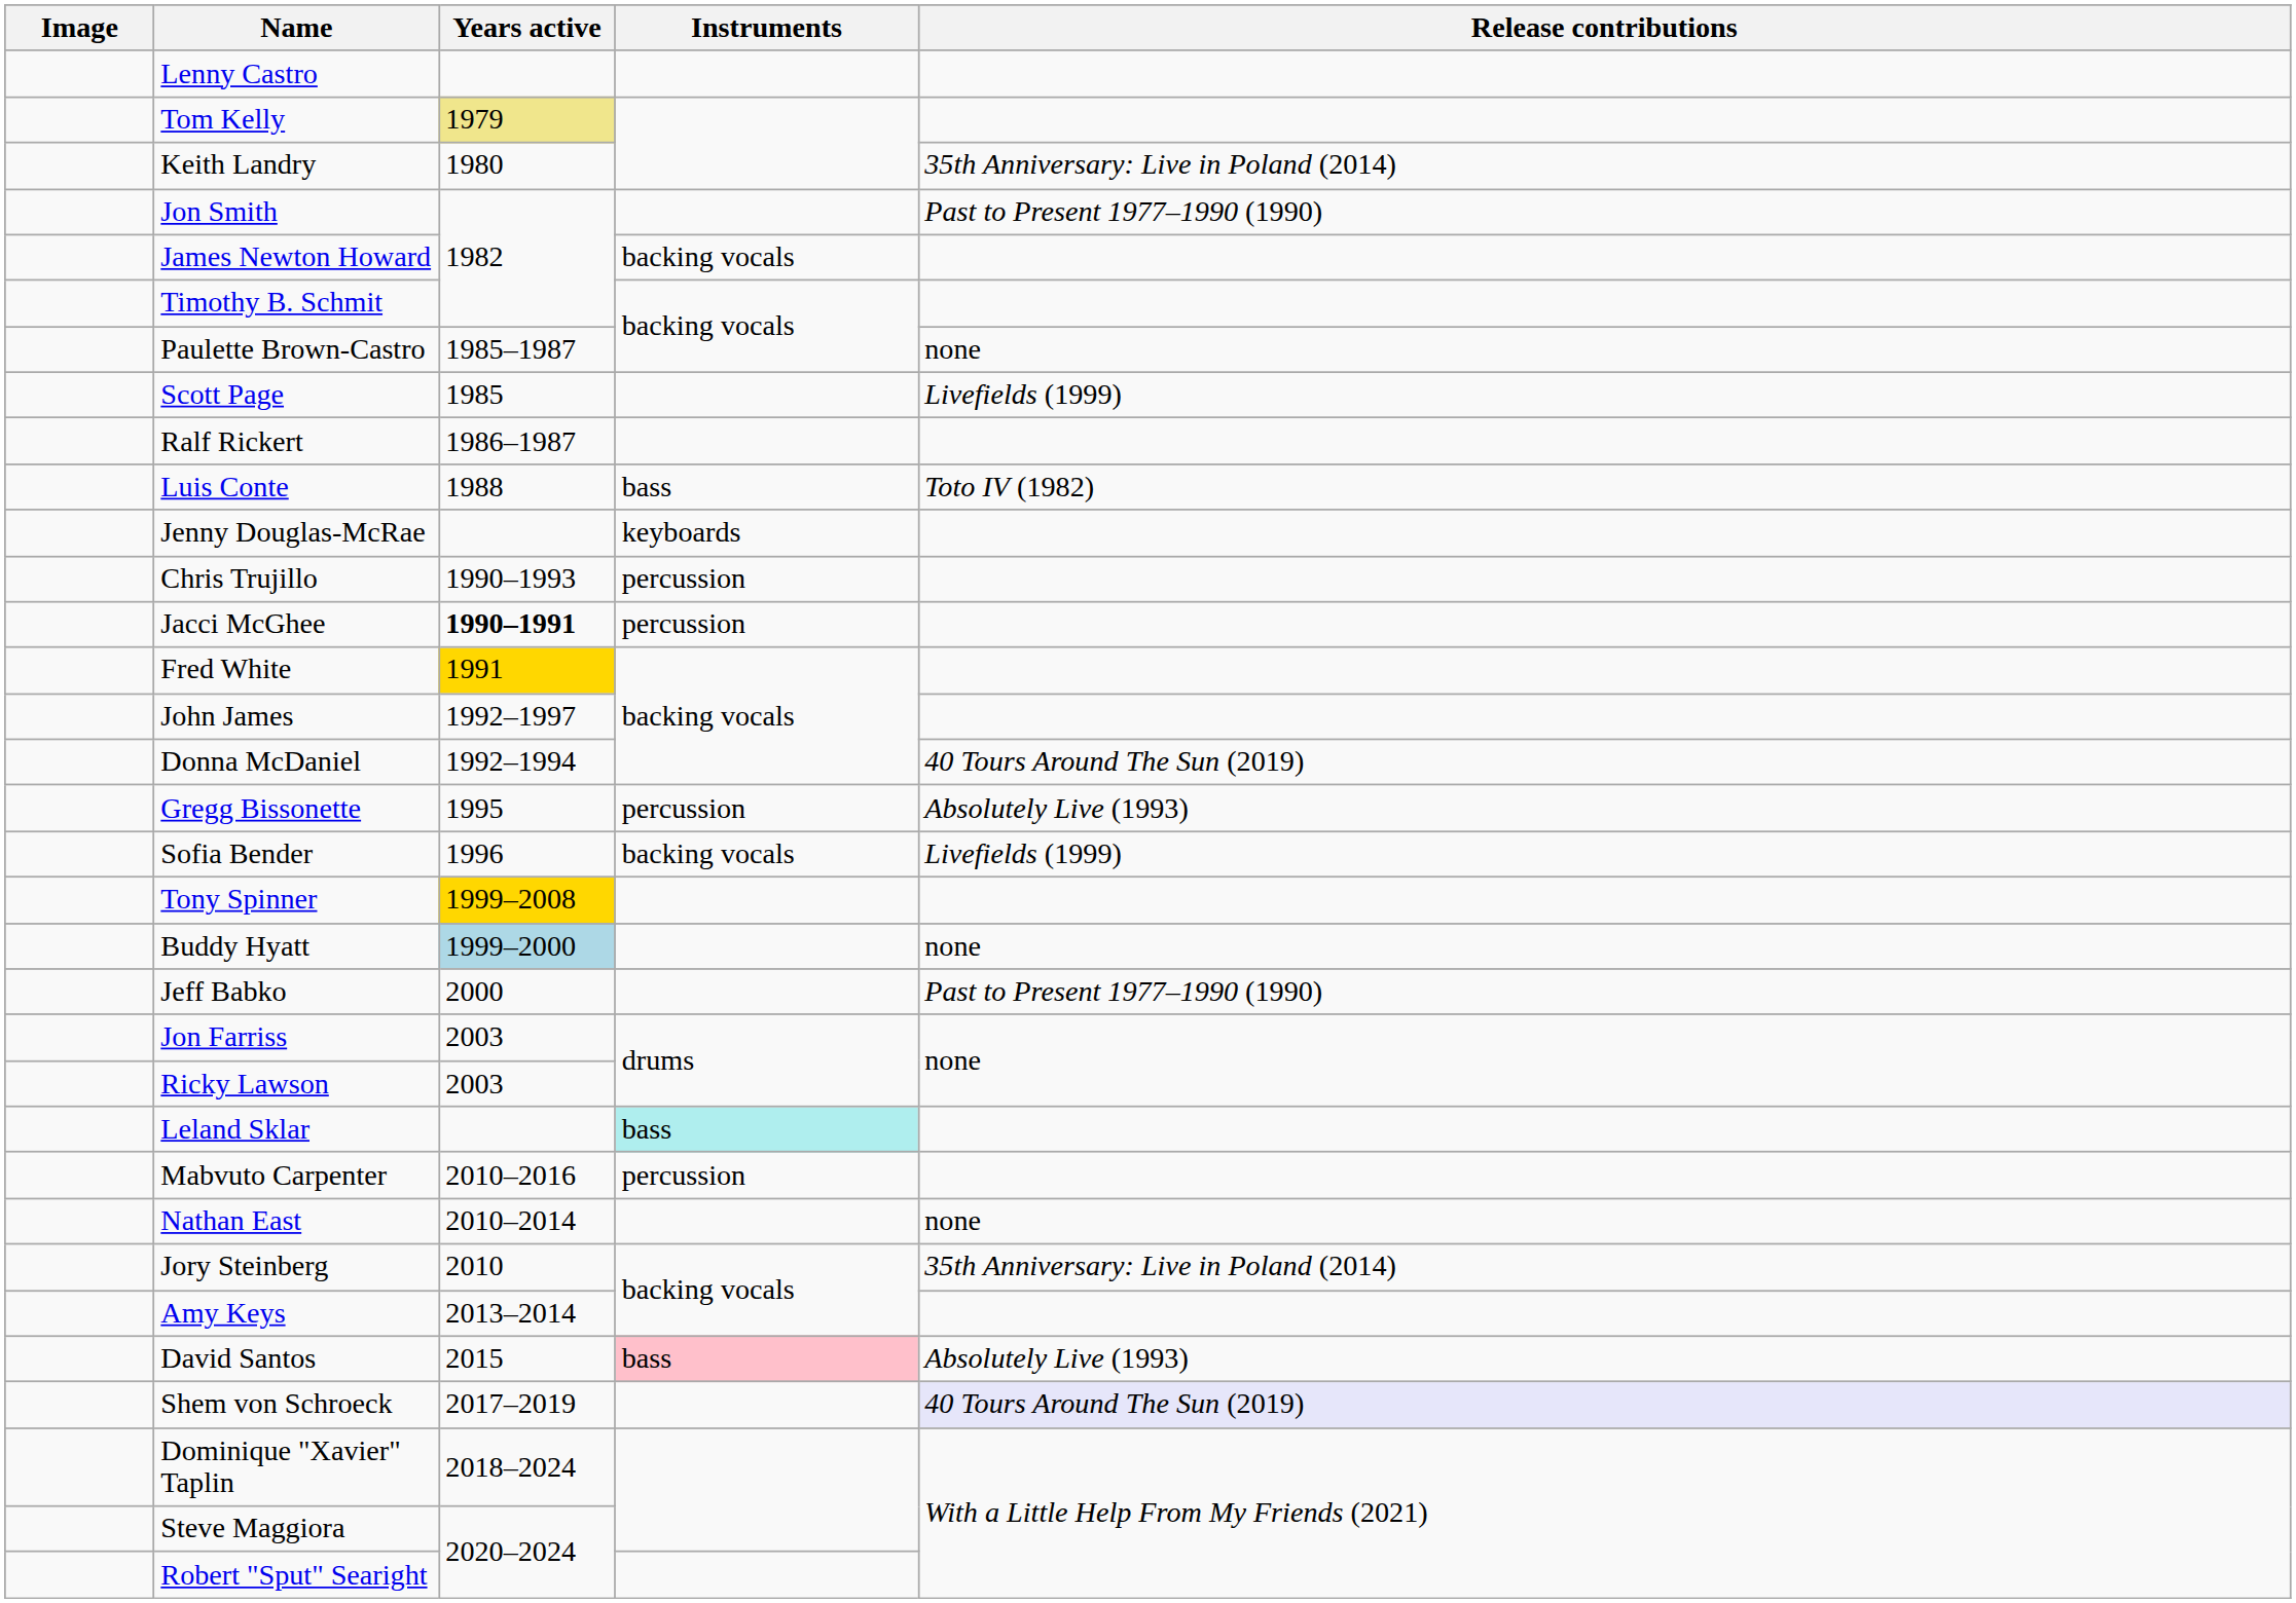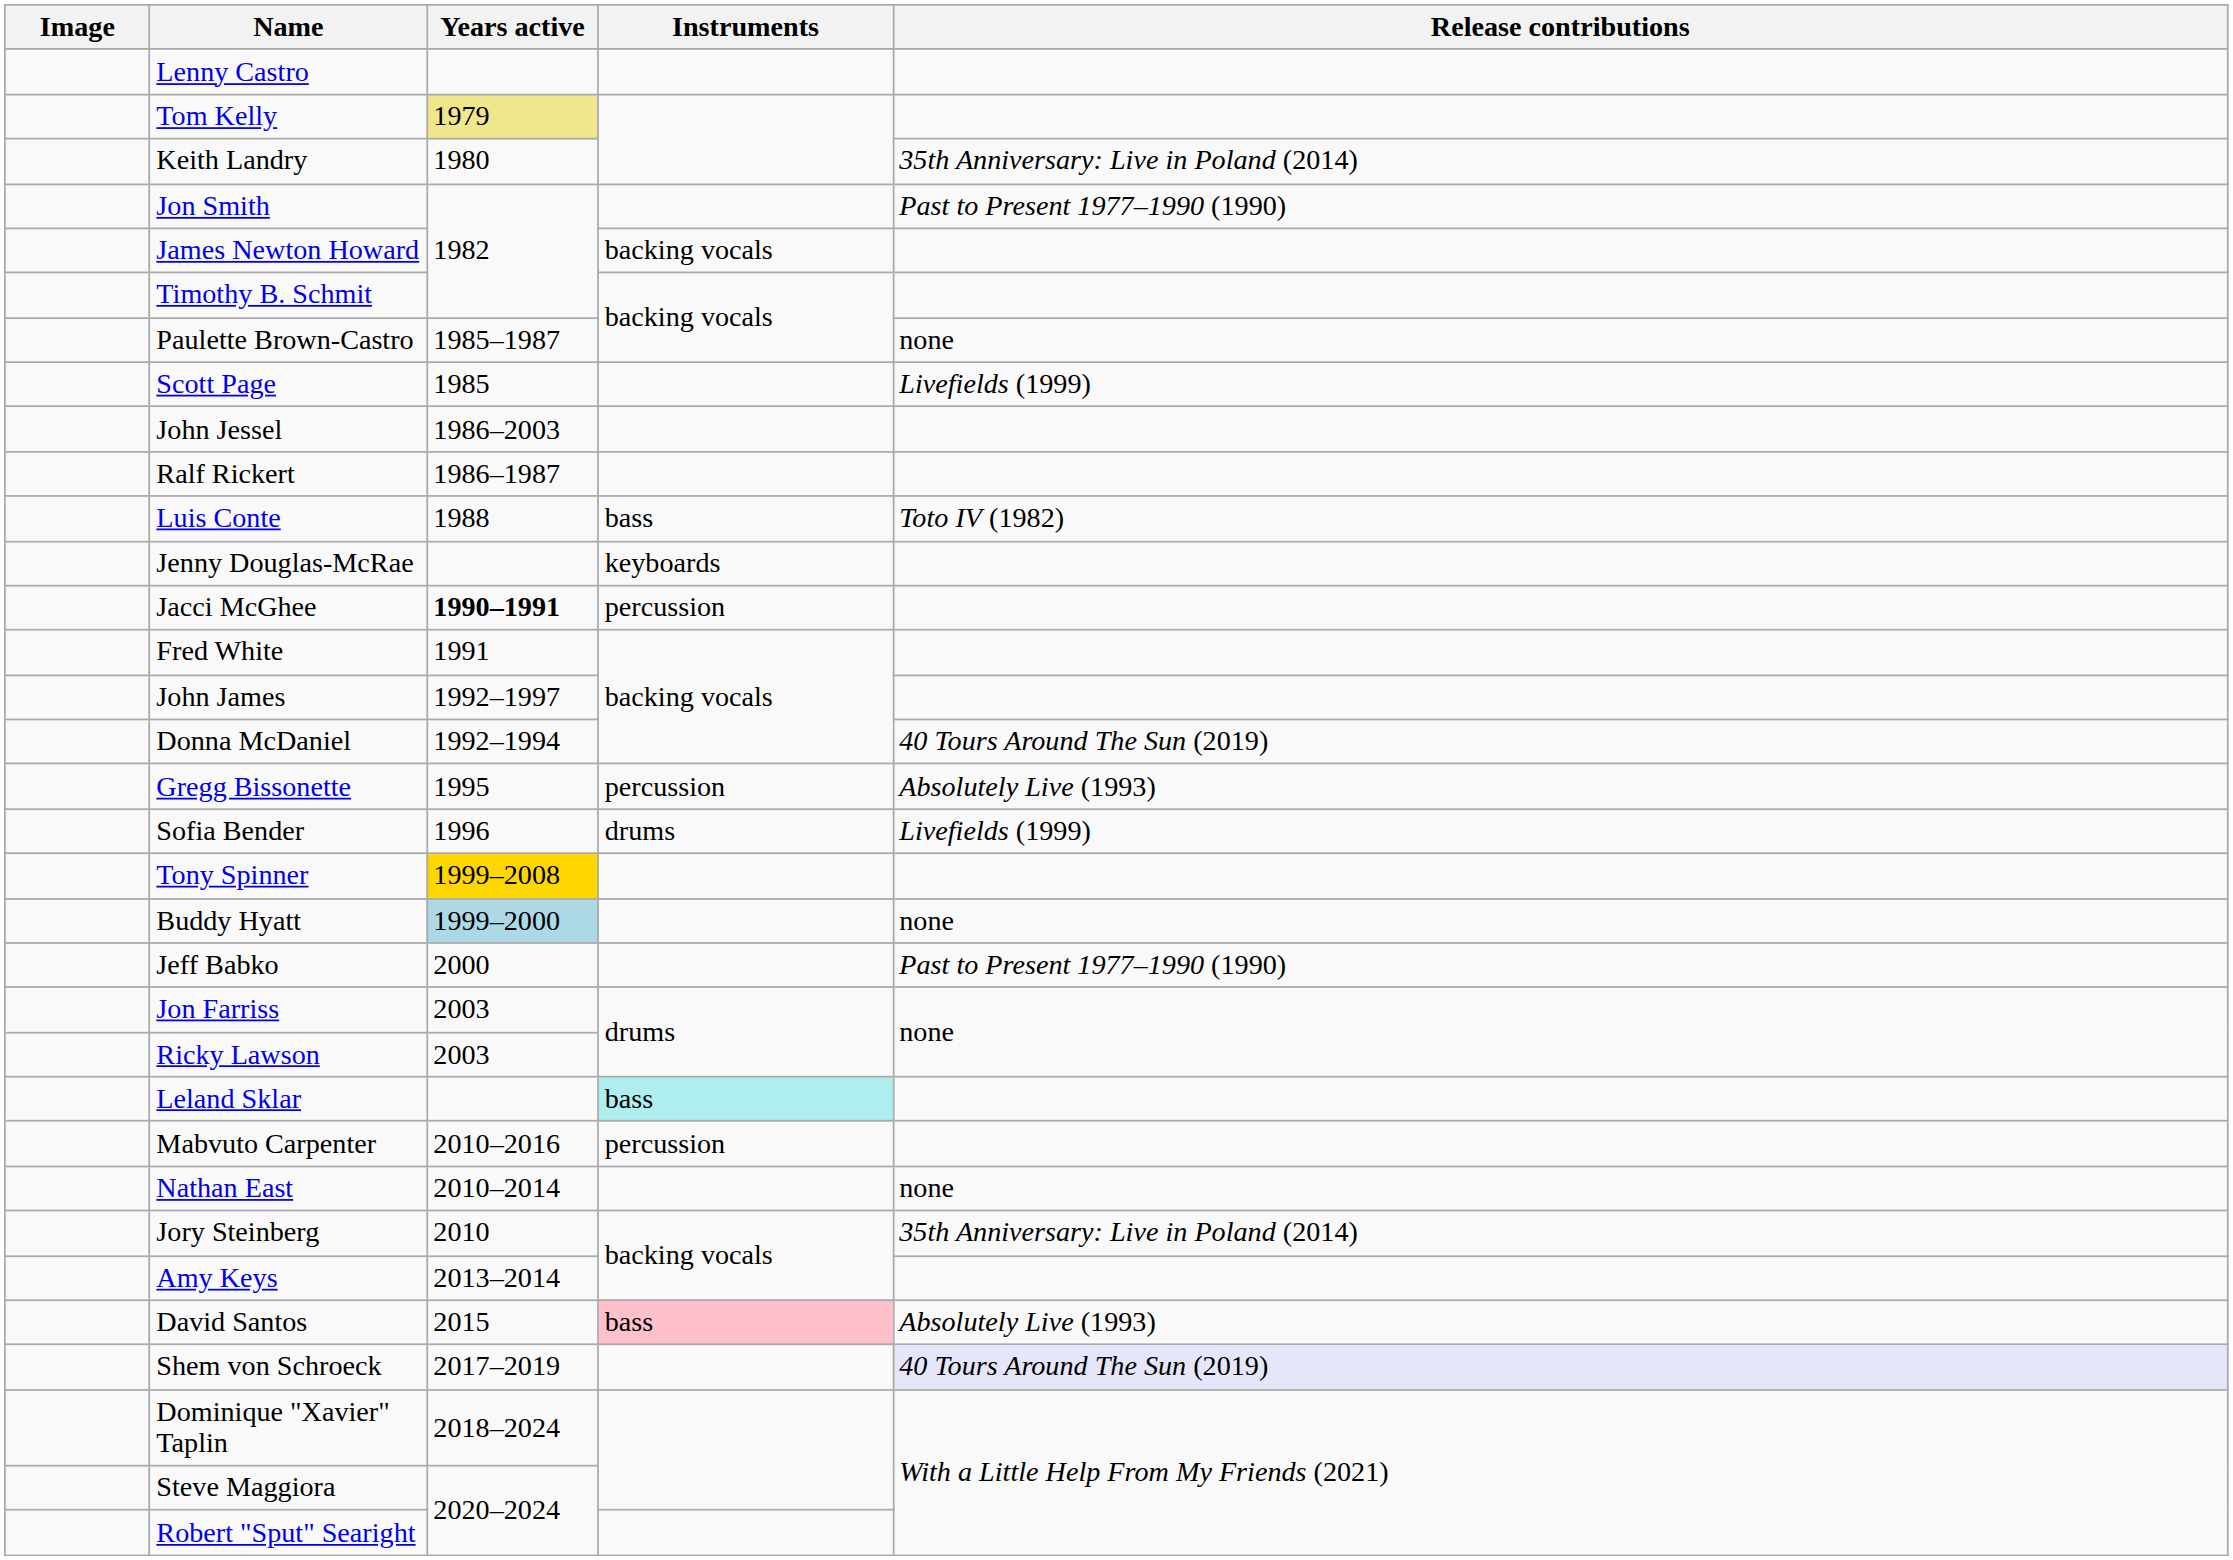+ row: John Jessel | 1986–2003
- row: Chris Trujillo | 1990–1993 | percussion
Fred White | Years active: gold background -> no background
Sofia Bender | Instruments: backing vocals -> drums
